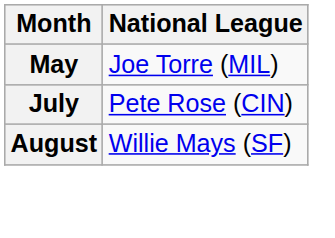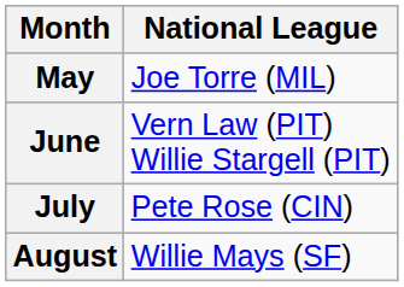+ row: June | Vern Law (PIT) Willie Stargell (PIT)
